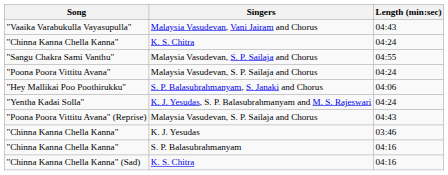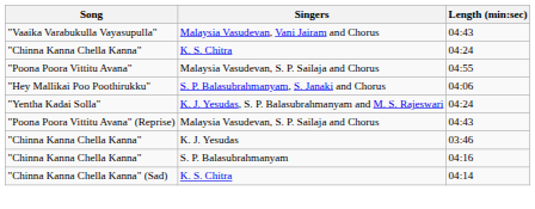- row: "Sangu Chakra Sami Vanthu" | Malaysia Vasudevan, S. P. Sailaja and Chorus | 04:55
"Poona Poora Vittitu Avana" | Length (min:sec): 04:24 -> 04:55
"Chinna Kanna Chella Kanna" (Sad) | Length (min:sec): 04:16 -> 04:14
